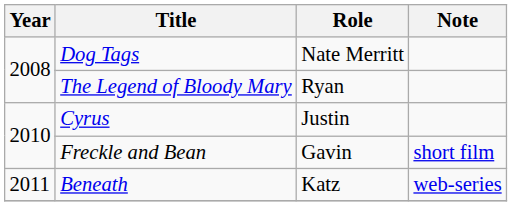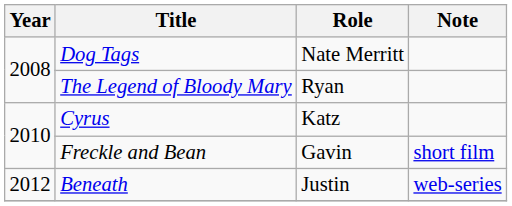Cyrus | Role: Justin -> Katz
Beneath | Year: 2011 -> 2012
Beneath | Role: Katz -> Justin
